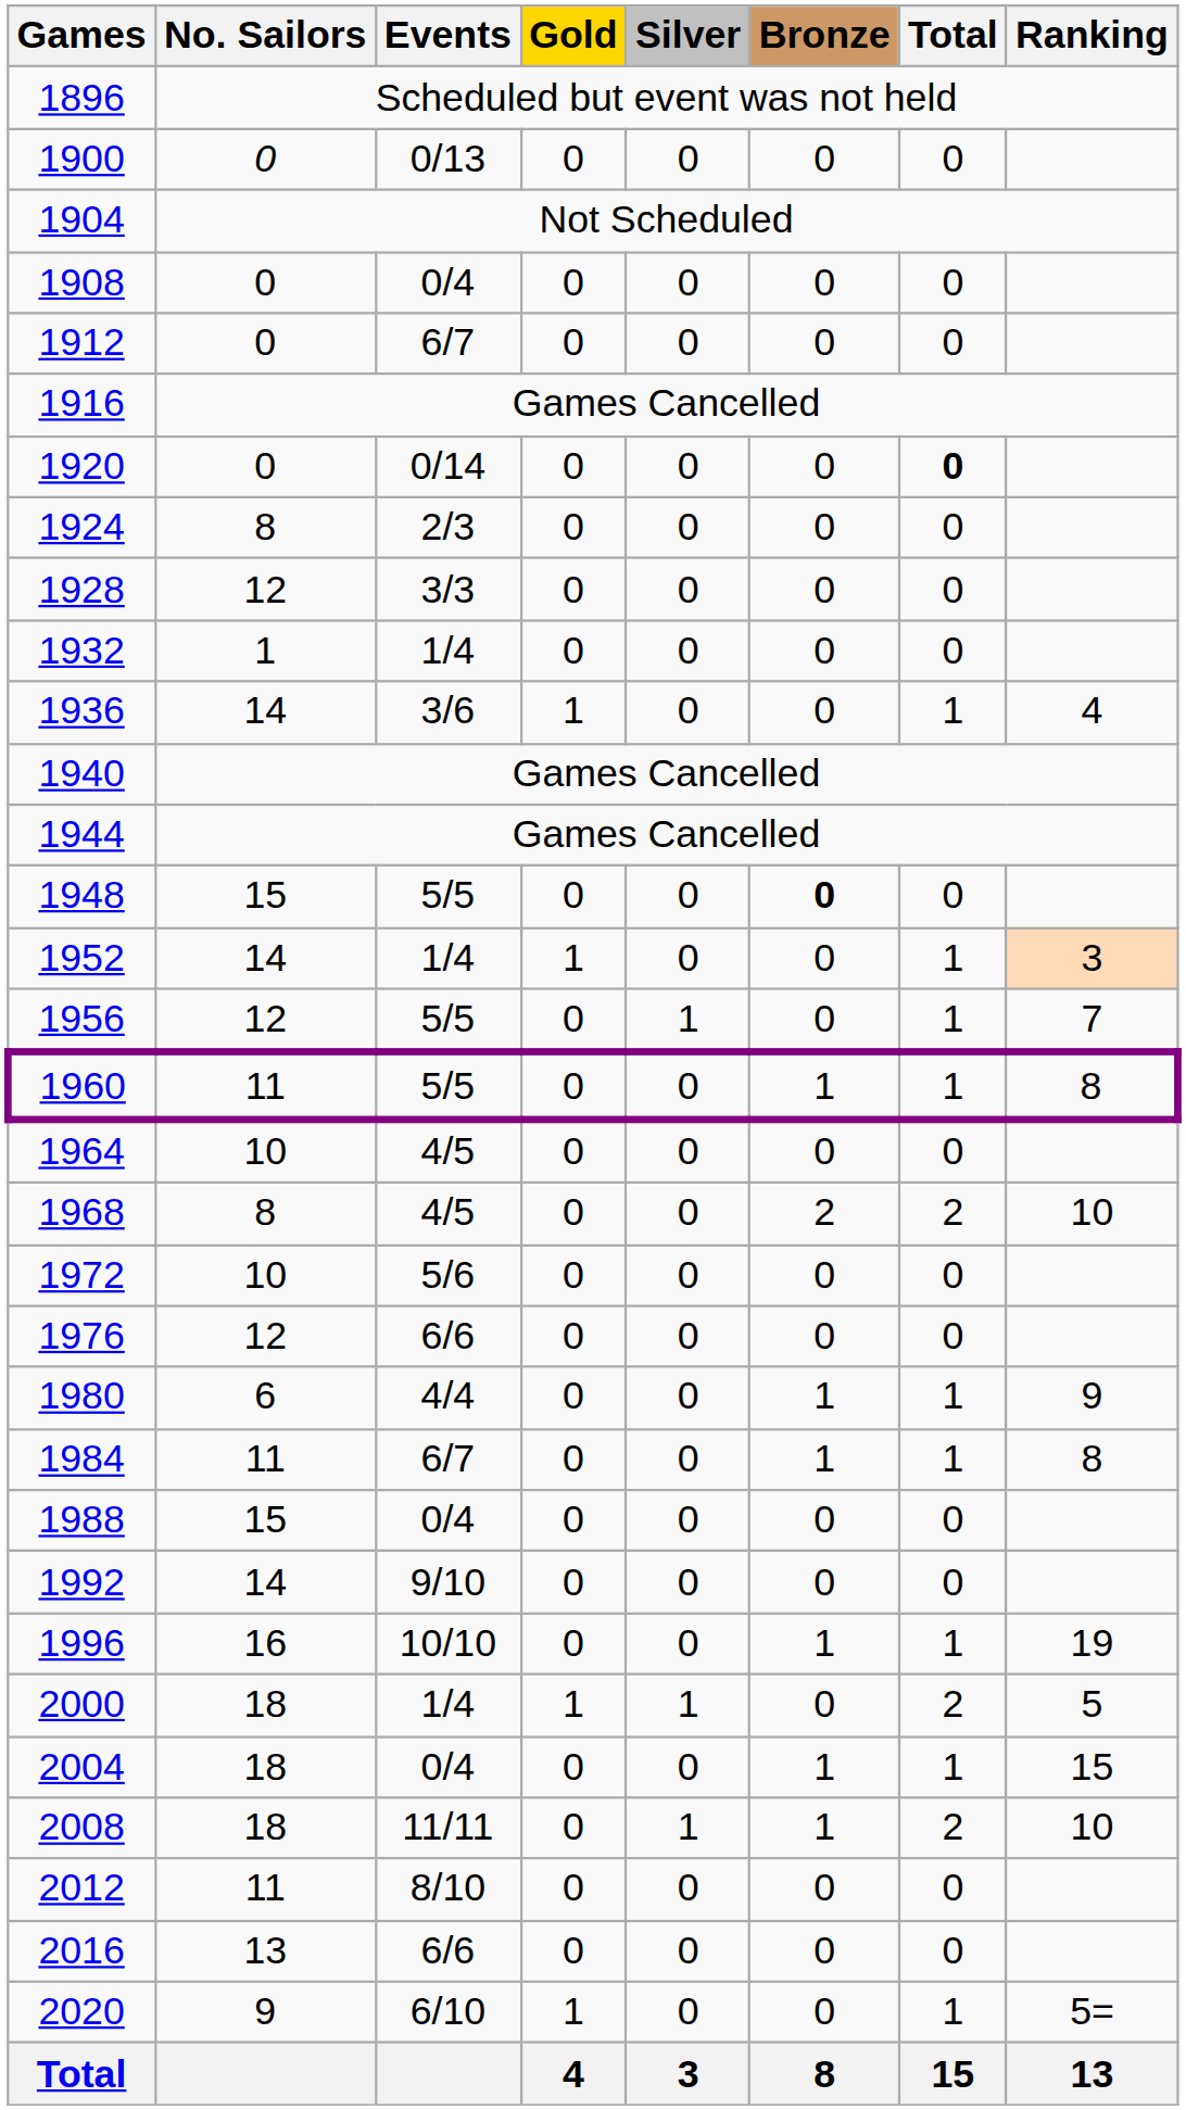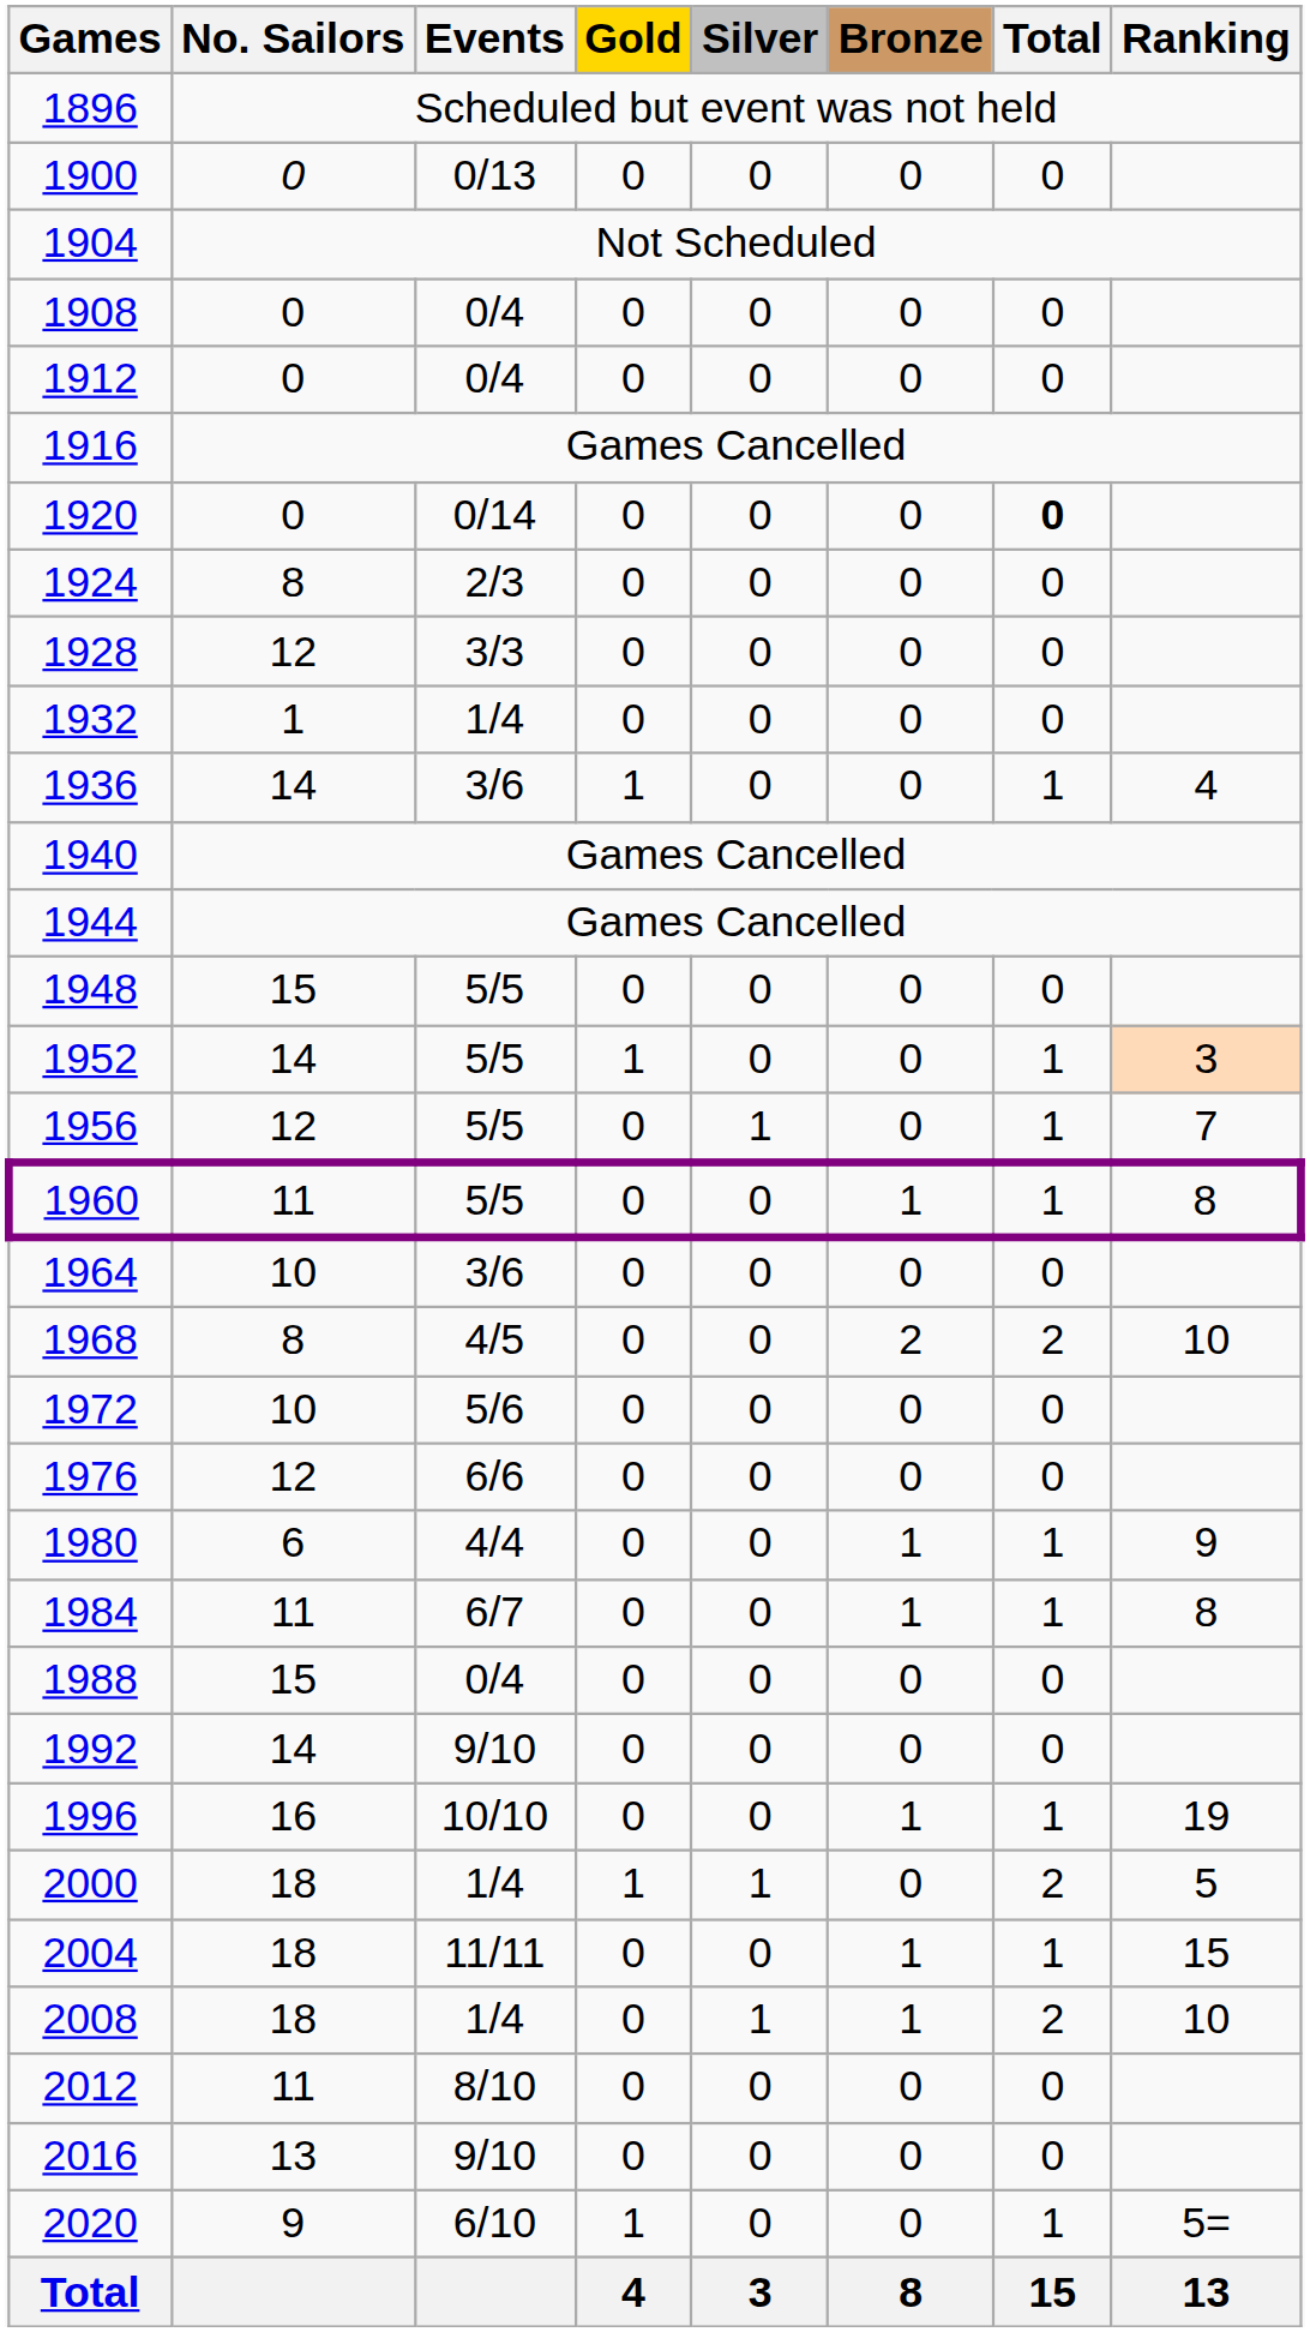1912 | Events: 6/7 -> 0/4
1948 | Bronze: bold -> normal
1952 | Events: 1/4 -> 5/5
1964 | Events: 4/5 -> 3/6
2004 | Events: 0/4 -> 11/11
2008 | Events: 11/11 -> 1/4
2016 | Events: 6/6 -> 9/10
